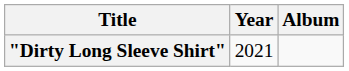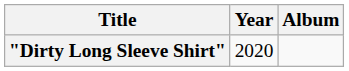"Dirty Long Sleeve Shirt" | Year: 2021 -> 2020
